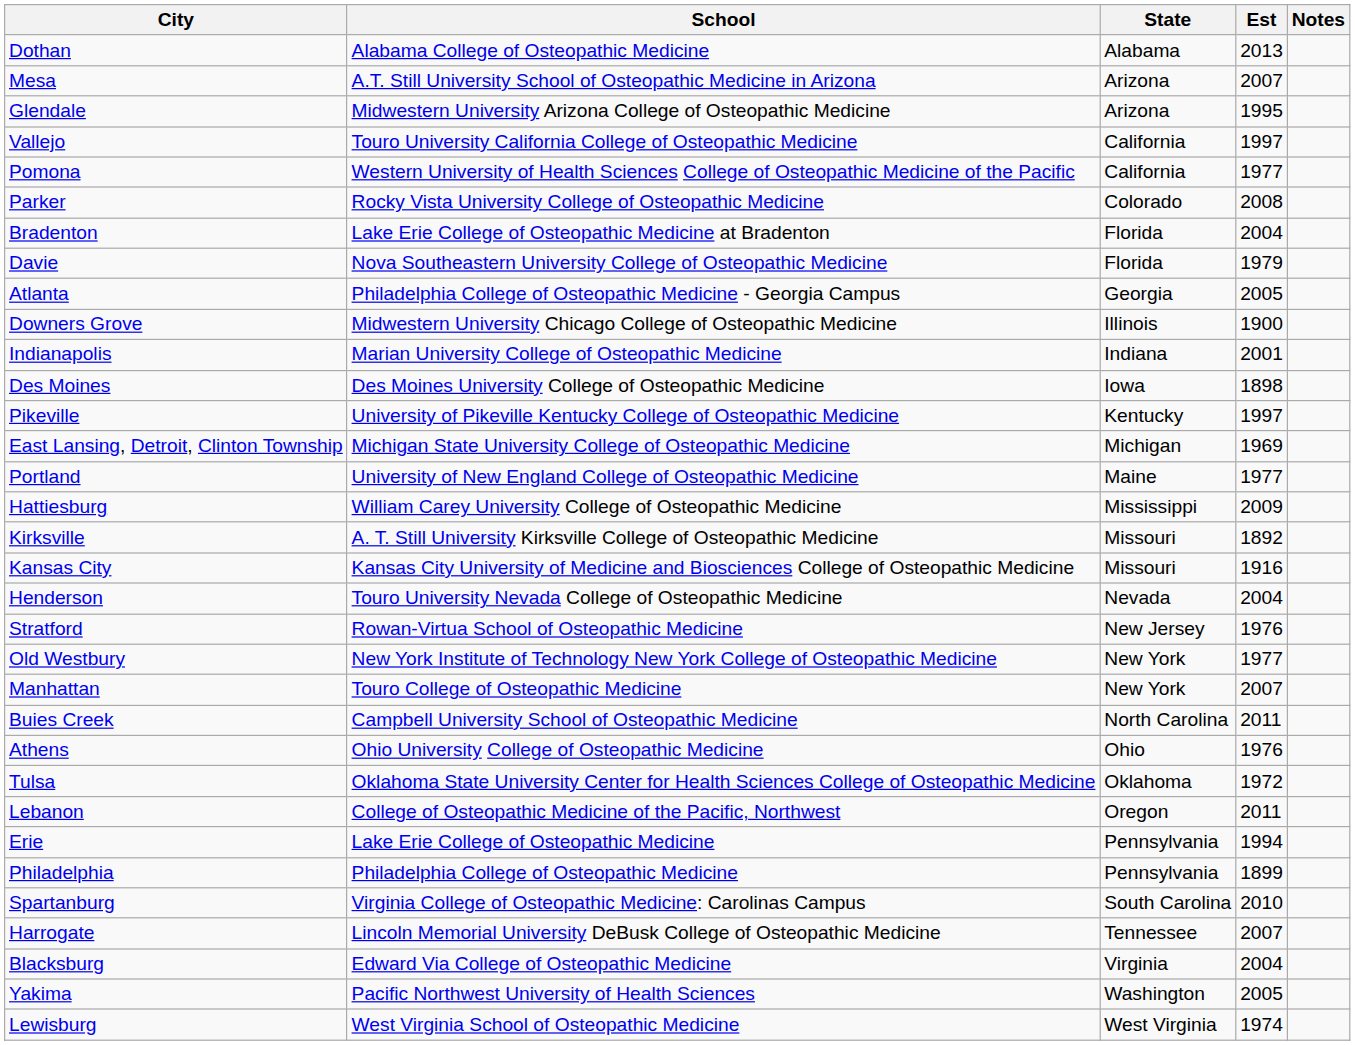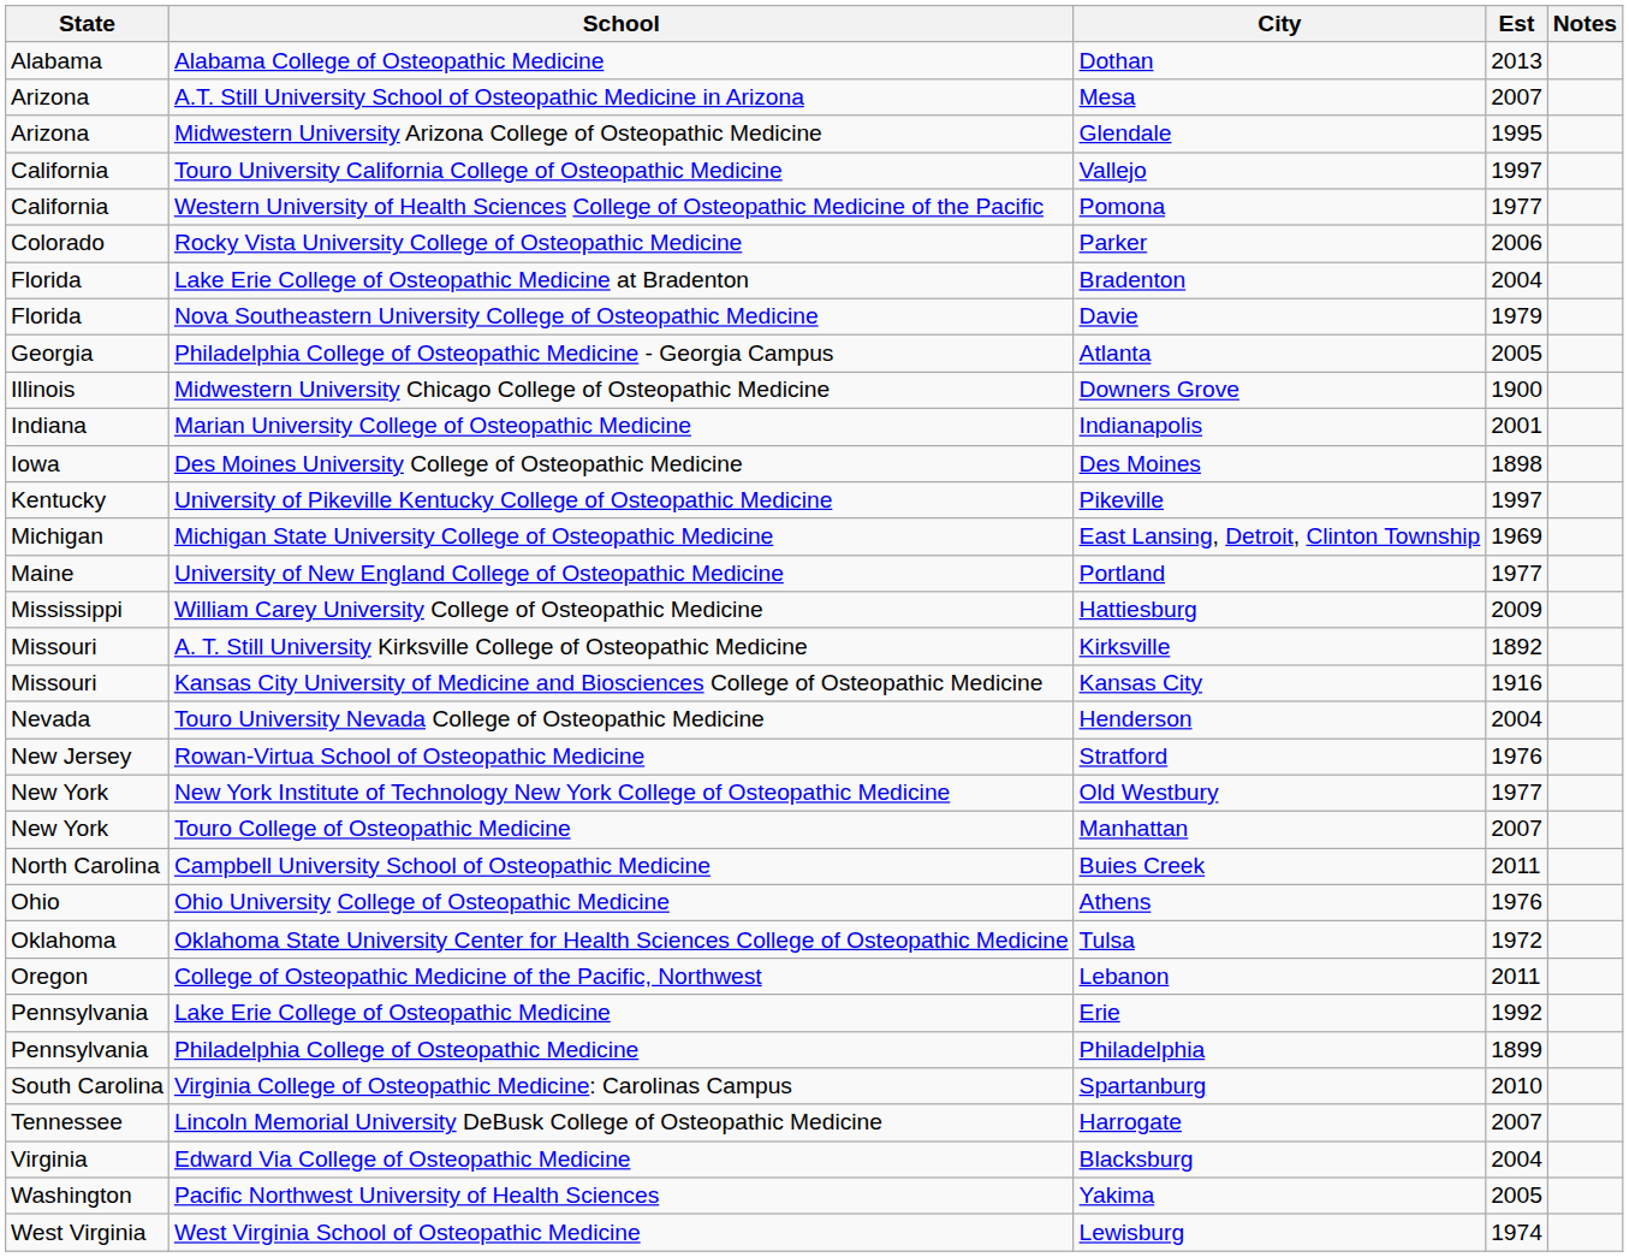columns swapped: State <-> City
Rocky Vista University College of Osteopathic Medicine | Est: 2008 -> 2006
Lake Erie College of Osteopathic Medicine | Est: 1994 -> 1992
